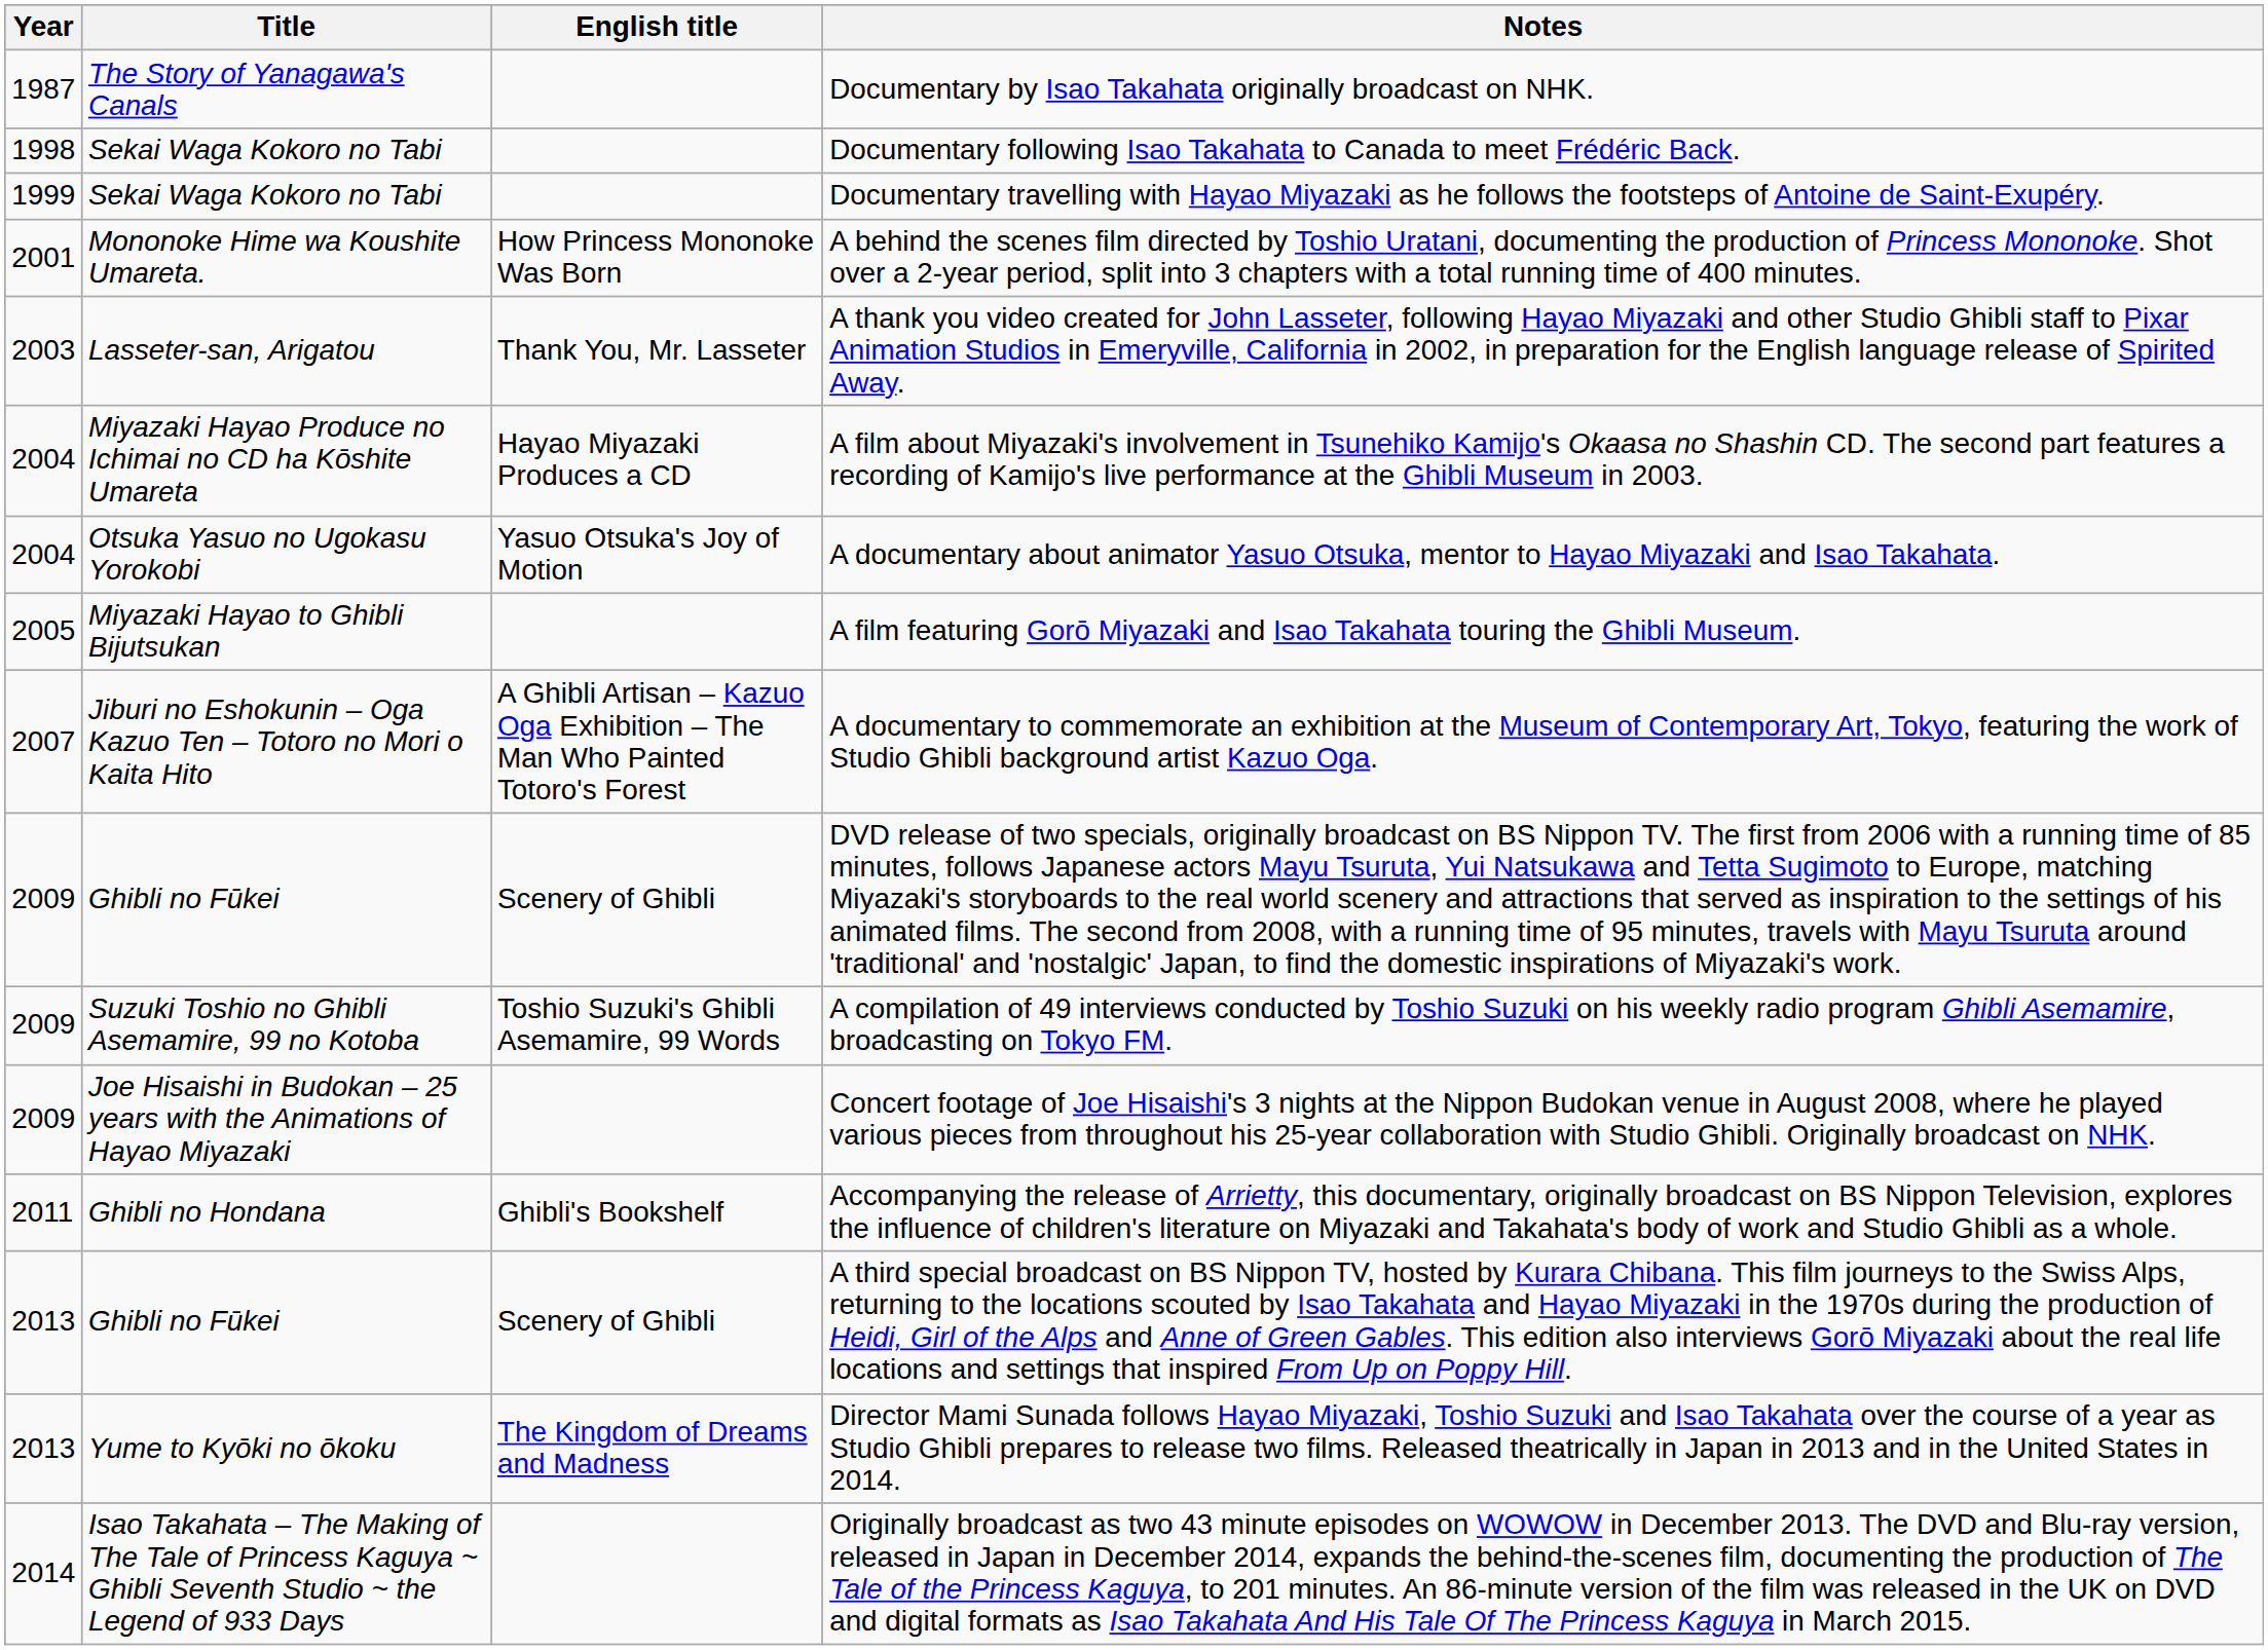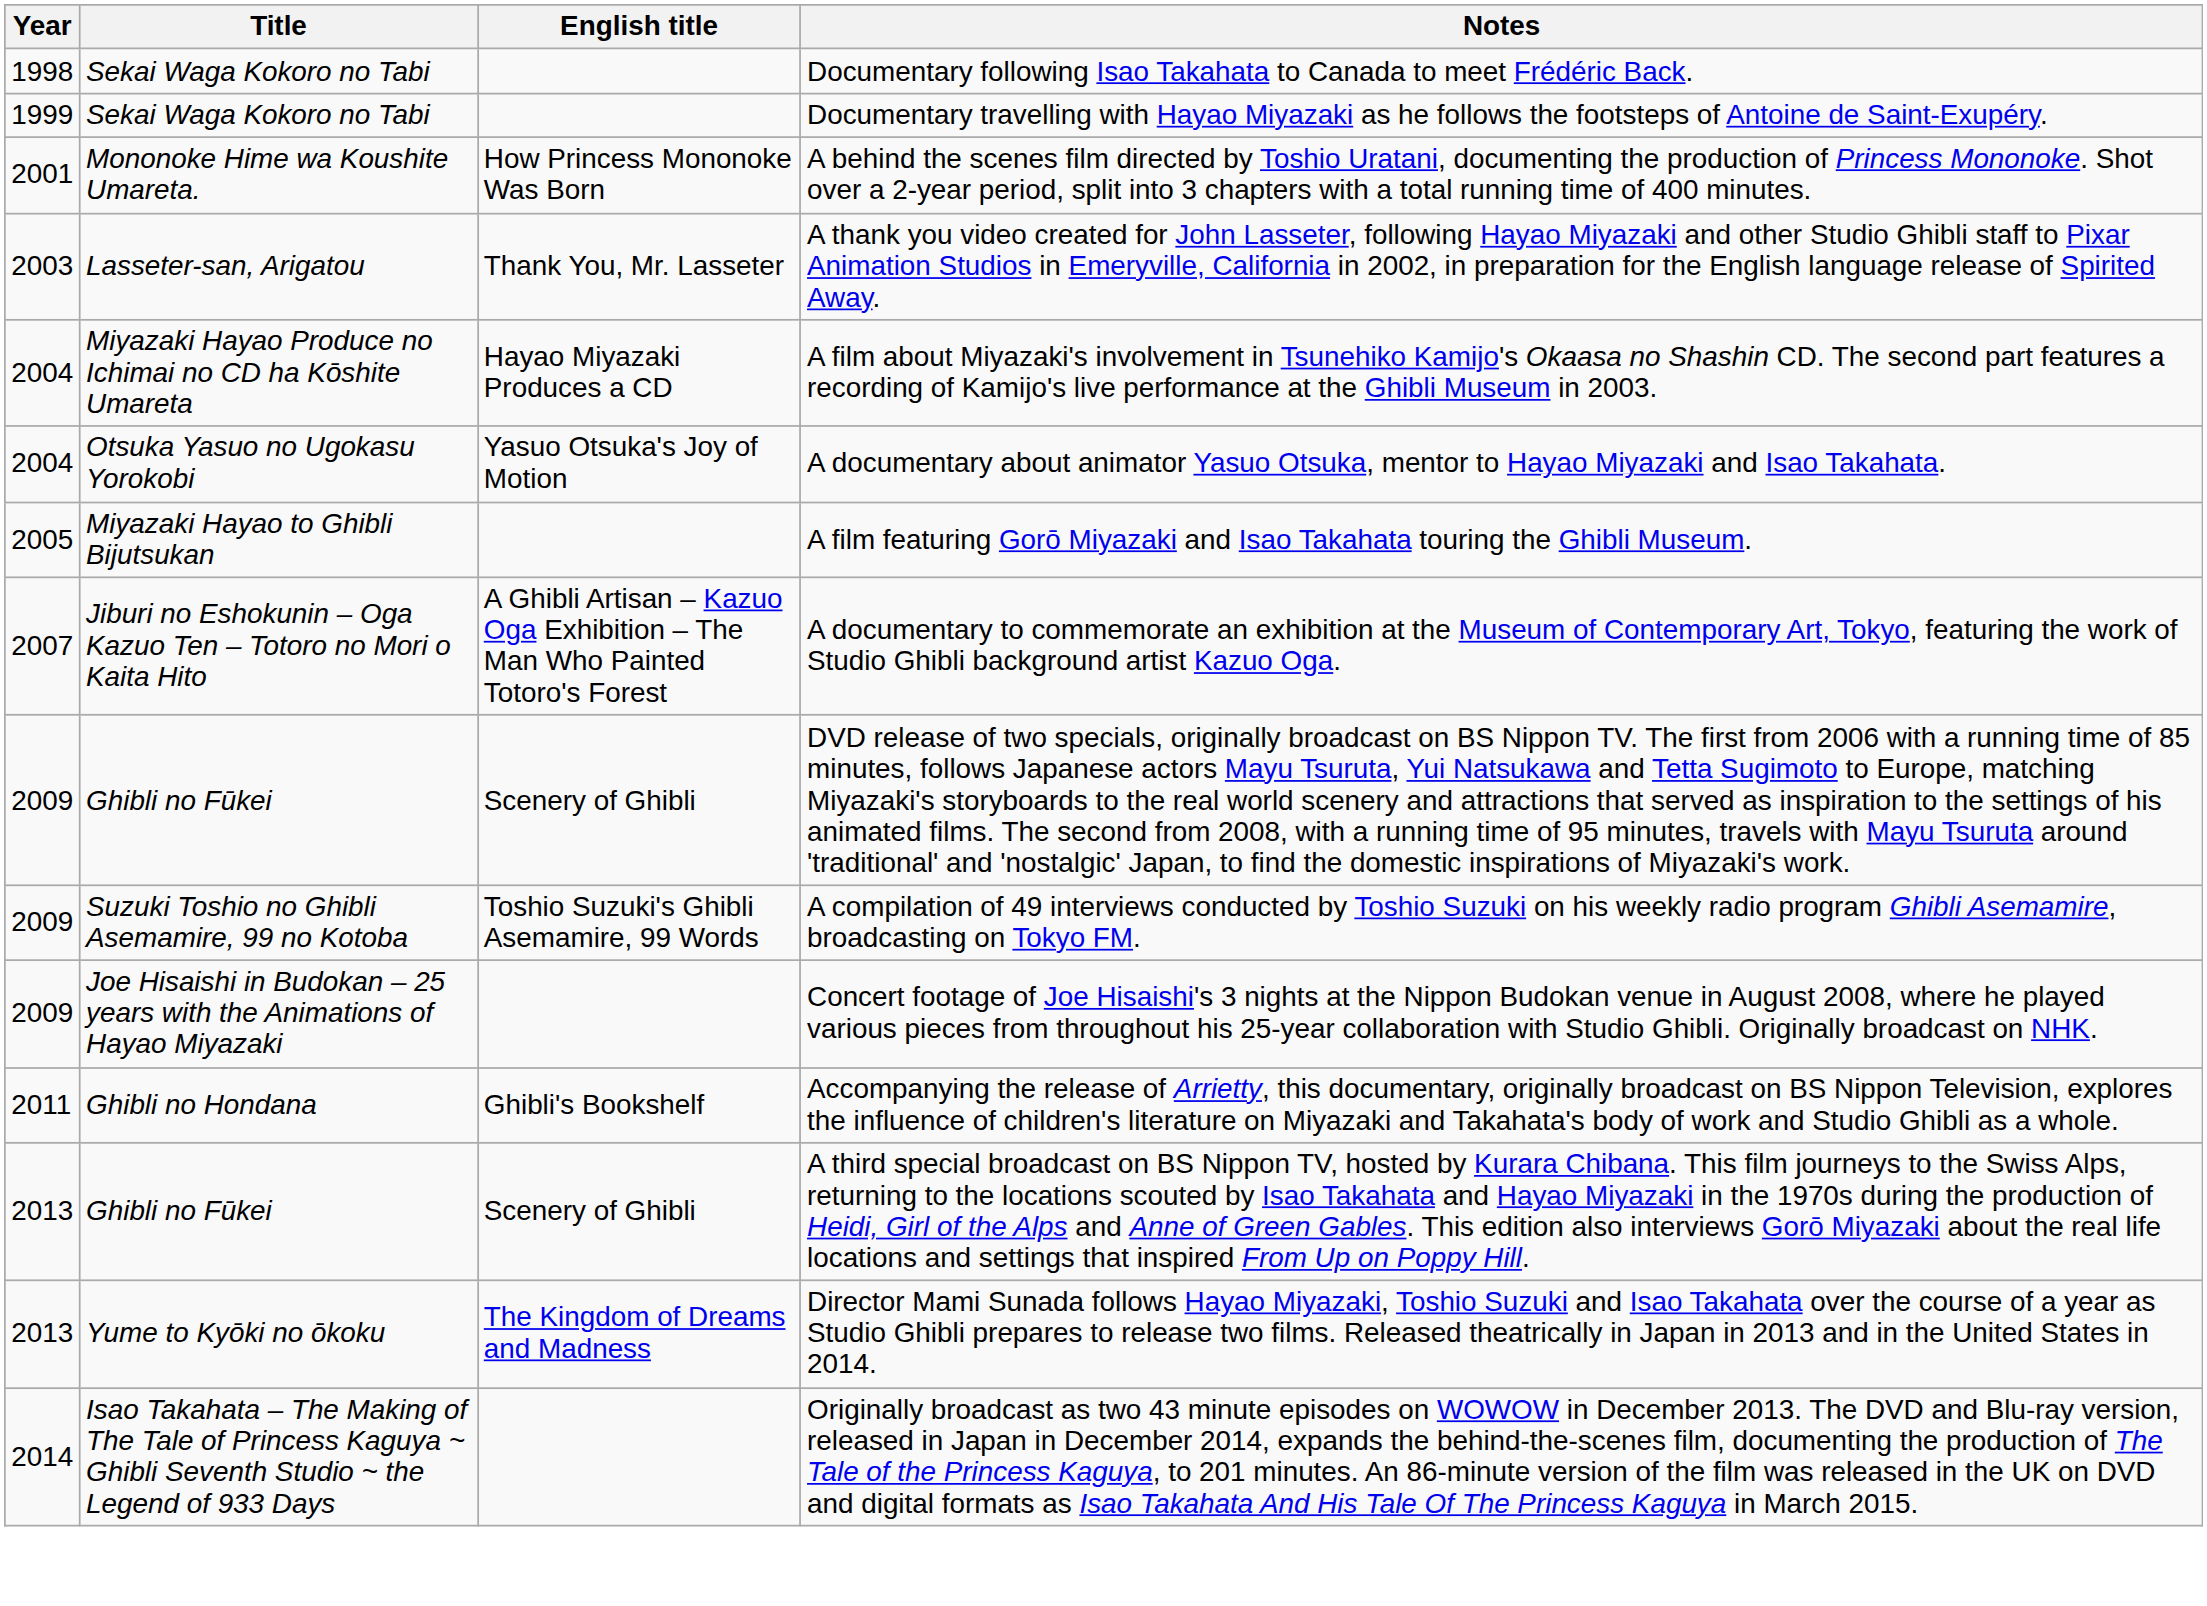- row: 1987 | The Story of Yanagawa's Canals | Documentary by Isao Takahata originally broadcast on NHK.
